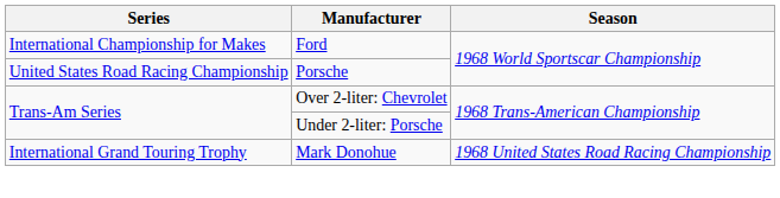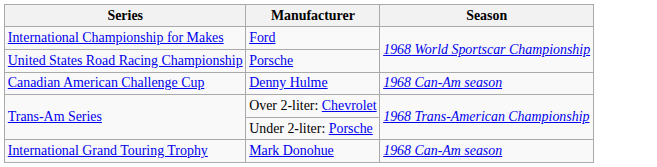+ row: Canadian American Challenge Cup | Denny Hulme | 1968 Can-Am season
Mark Donohue | Season: 1968 United States Road Racing Championship -> 1968 Can-Am season
